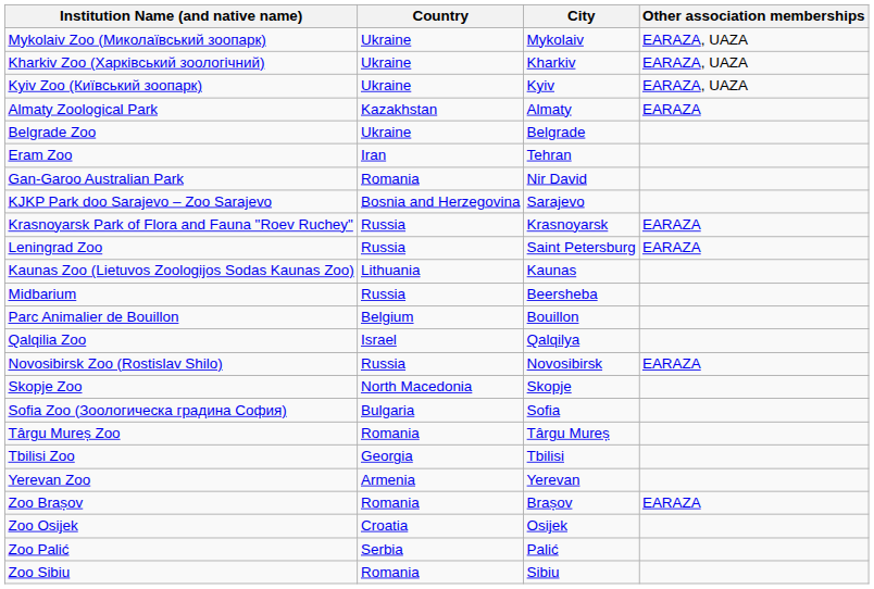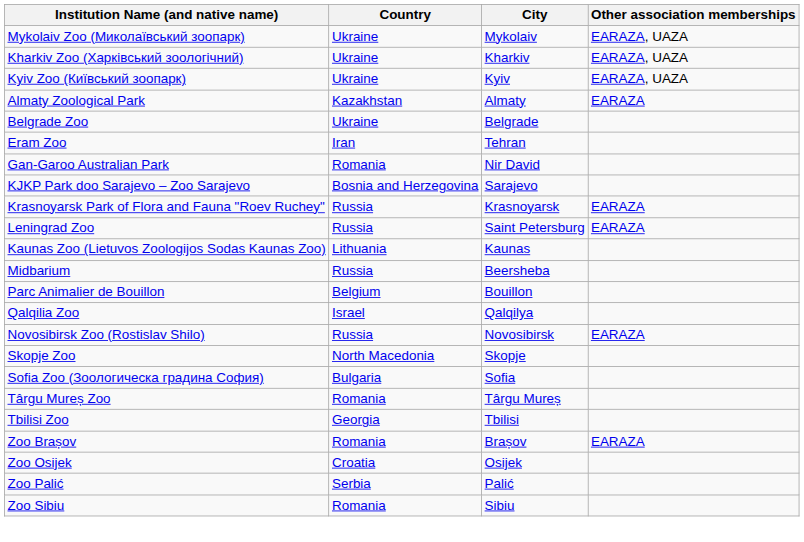- row: Yerevan Zoo | Armenia | Yerevan
